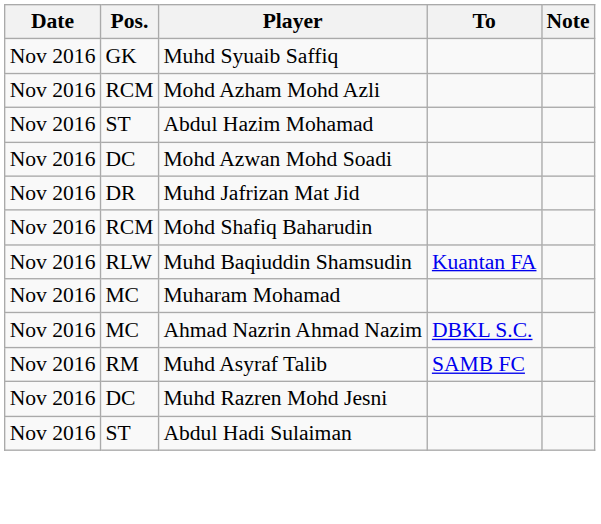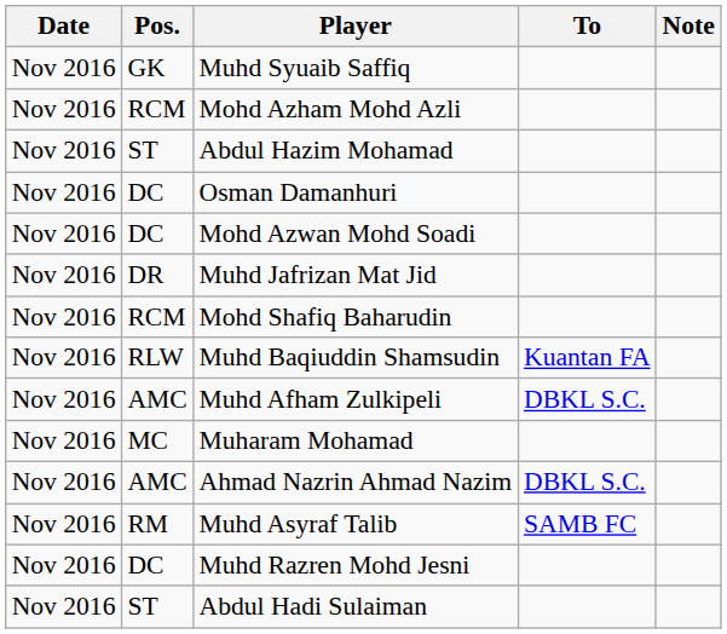+ row: Nov 2016 | DC | Osman Damanhuri
+ row: Nov 2016 | AMC | Muhd Afham Zulkipeli | DBKL S.C.
Ahmad Nazrin Ahmad Nazim | Pos.: MC -> AMC
